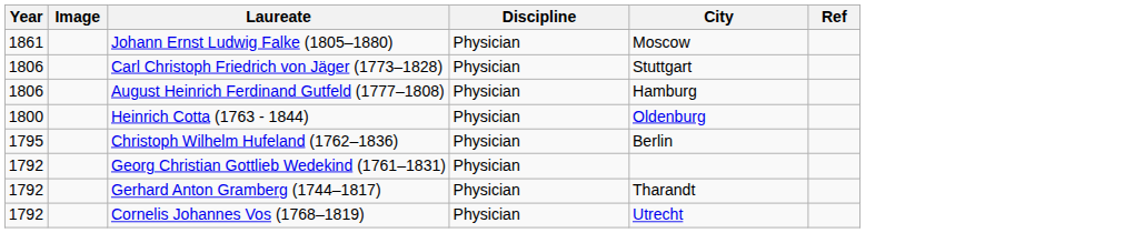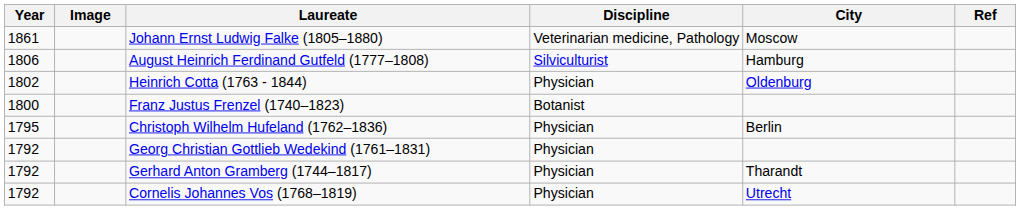Johann Ernst Ludwig Falke (1805–1880) | Discipline: Physician -> Veterinarian medicine, Pathology
- row: 1806 | Carl Christoph Friedrich von Jäger (1773–1828) | Physician | Stuttgart
August Heinrich Ferdinand Gutfeld (1777–1808) | Discipline: Physician -> Silviculturist
Heinrich Cotta (1763 - 1844) | Year: 1800 -> 1802
+ row: 1800 | Franz Justus Frenzel (1740–1823) | Botanist
